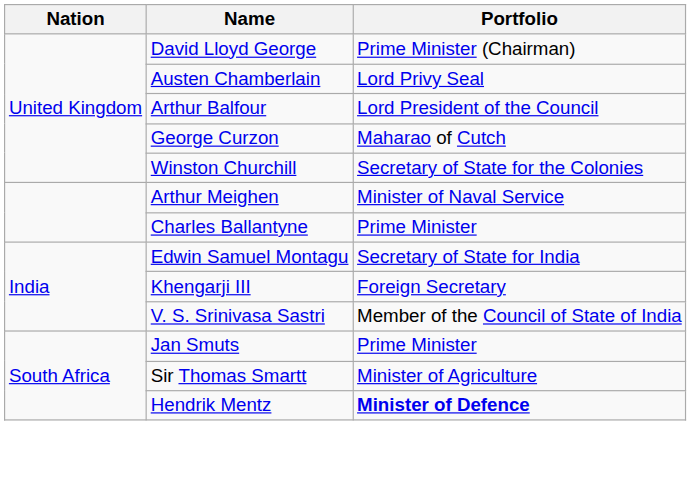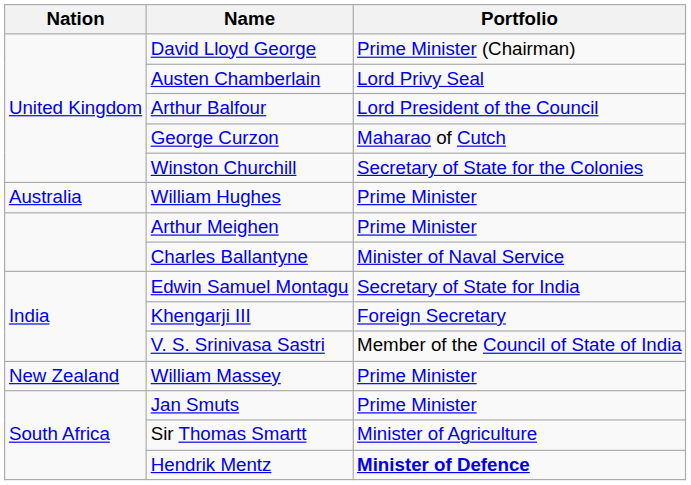+ row: Australia | William Hughes | Prime Minister
Arthur Meighen | Portfolio: Minister of Naval Service -> Prime Minister
Charles Ballantyne | Portfolio: Prime Minister -> Minister of Naval Service
+ row: New Zealand | William Massey | Prime Minister
